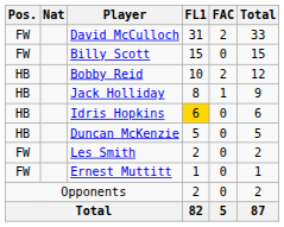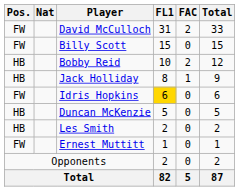Idris Hopkins | Pos.: HB -> FW
Les Smith | Pos.: FW -> HB
